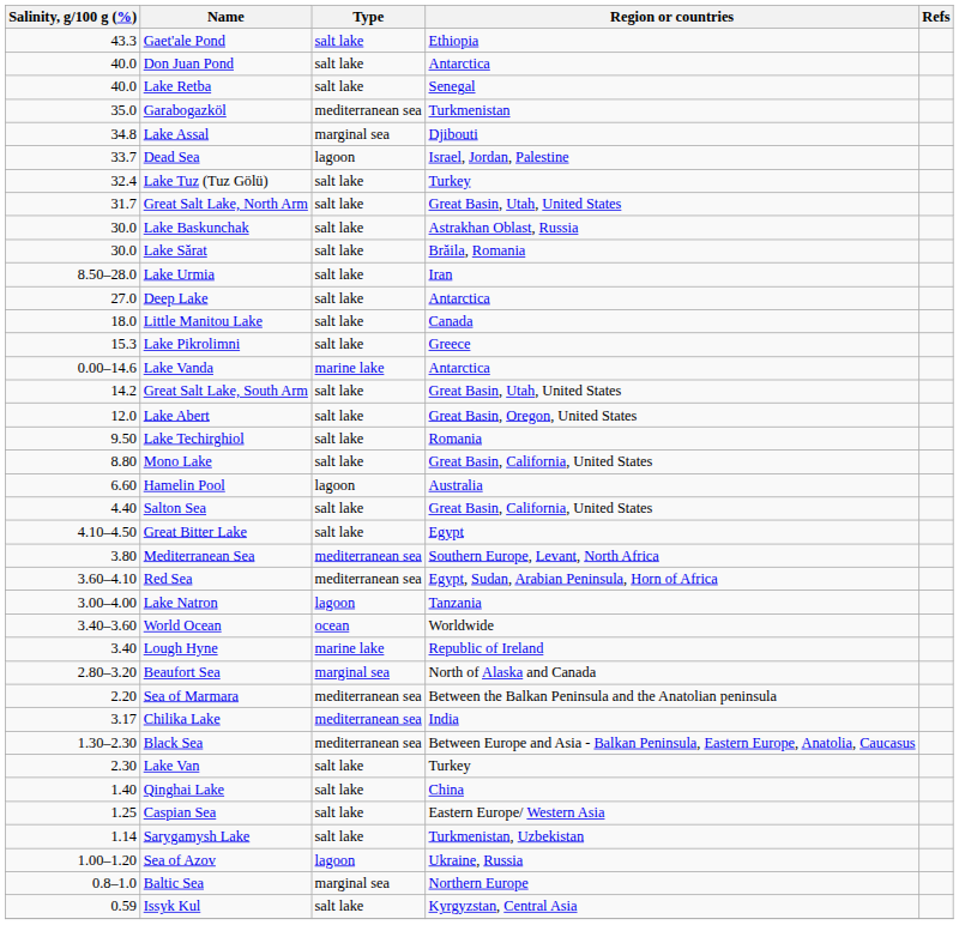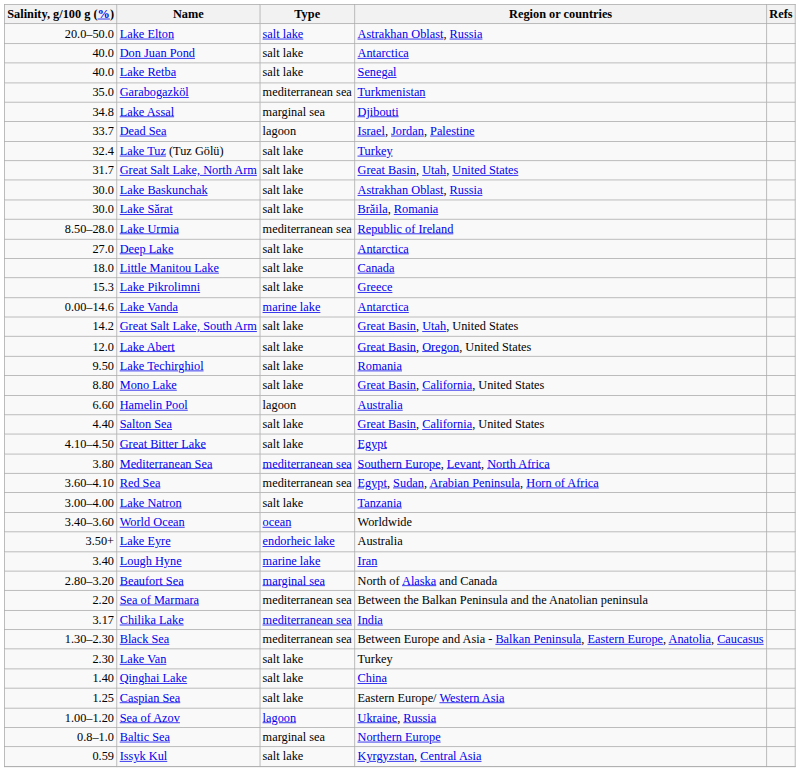+ row: 20.0–50.0 | Lake Elton | salt lake | Astrakhan Oblast, Russia
- row: 43.3 | Gaet'ale Pond | salt lake | Ethiopia
Lake Urmia | Type: salt lake -> mediterranean sea
Lake Urmia | Region or countries: Iran -> Republic of Ireland
Lake Natron | Type: lagoon -> salt lake
+ row: 3.50+ | Lake Eyre | endorheic lake | Australia
Lough Hyne | Region or countries: Republic of Ireland -> Iran
- row: 1.14 | Sarygamysh Lake | salt lake | Turkmenistan, Uzbekistan
